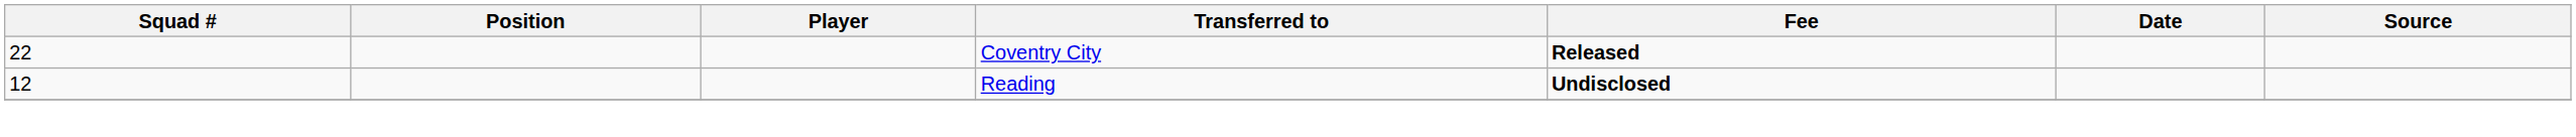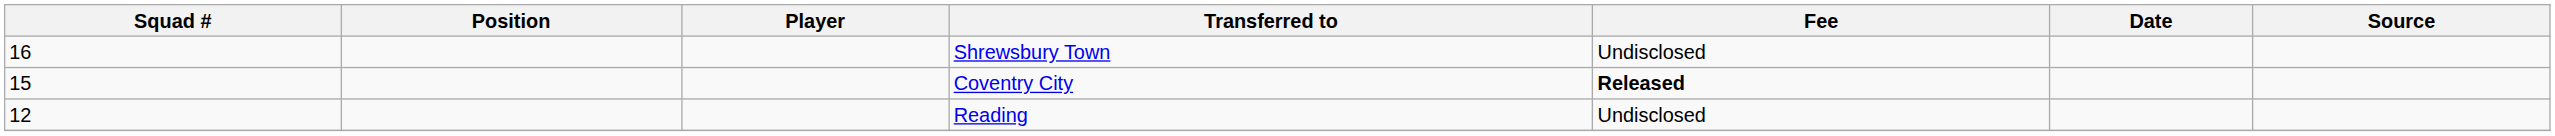+ row: 16 | Shrewsbury Town | Undisclosed
Coventry City | Squad #: 22 -> 15
Reading | Fee: bold -> normal
